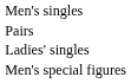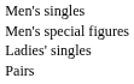rows swapped: Men's special figures <-> Pairs
